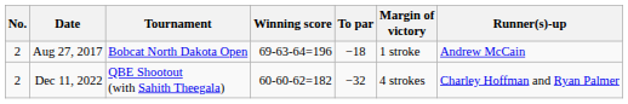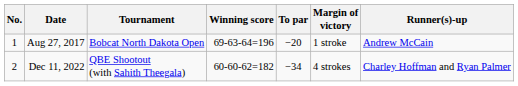Aug 27, 2017 | No.: 2 -> 1
Aug 27, 2017 | To par: −18 -> −20
Dec 11, 2022 | To par: −32 -> −34
